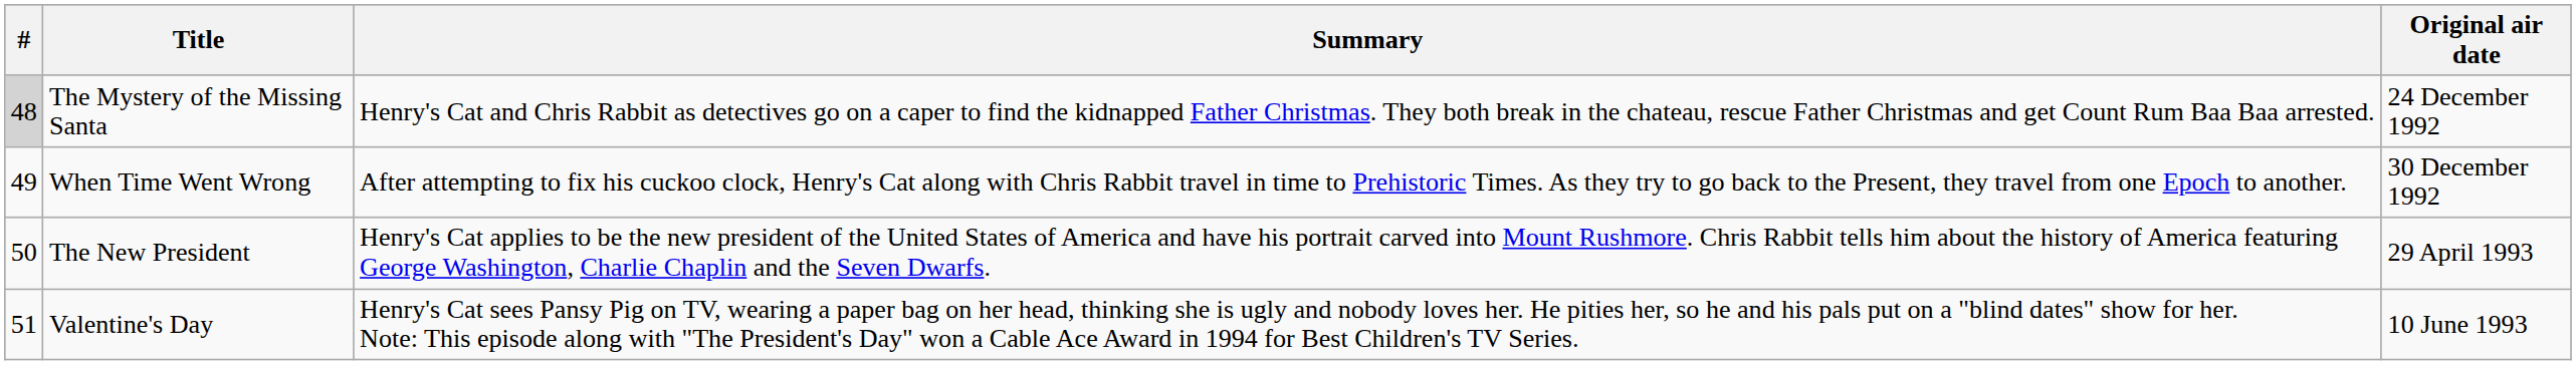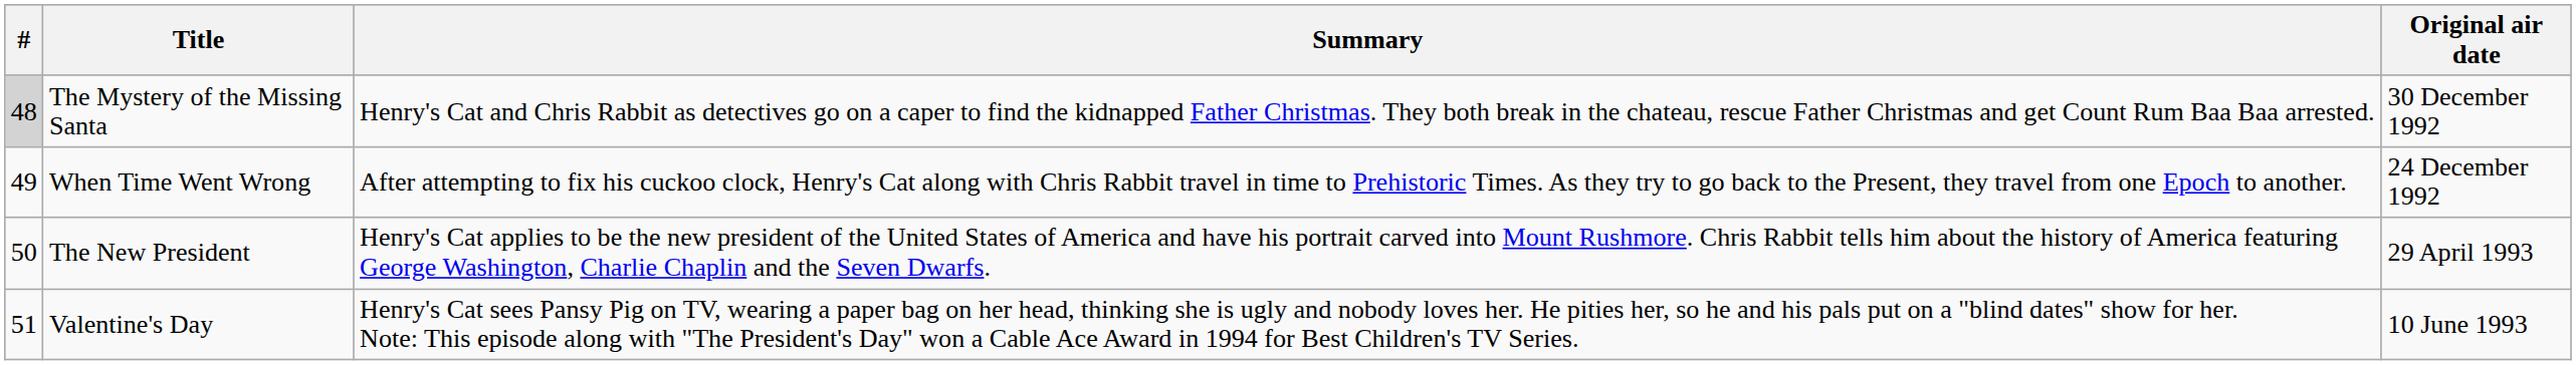The Mystery of the Missing Santa | Original air date: 24 December 1992 -> 30 December 1992
When Time Went Wrong | Original air date: 30 December 1992 -> 24 December 1992
